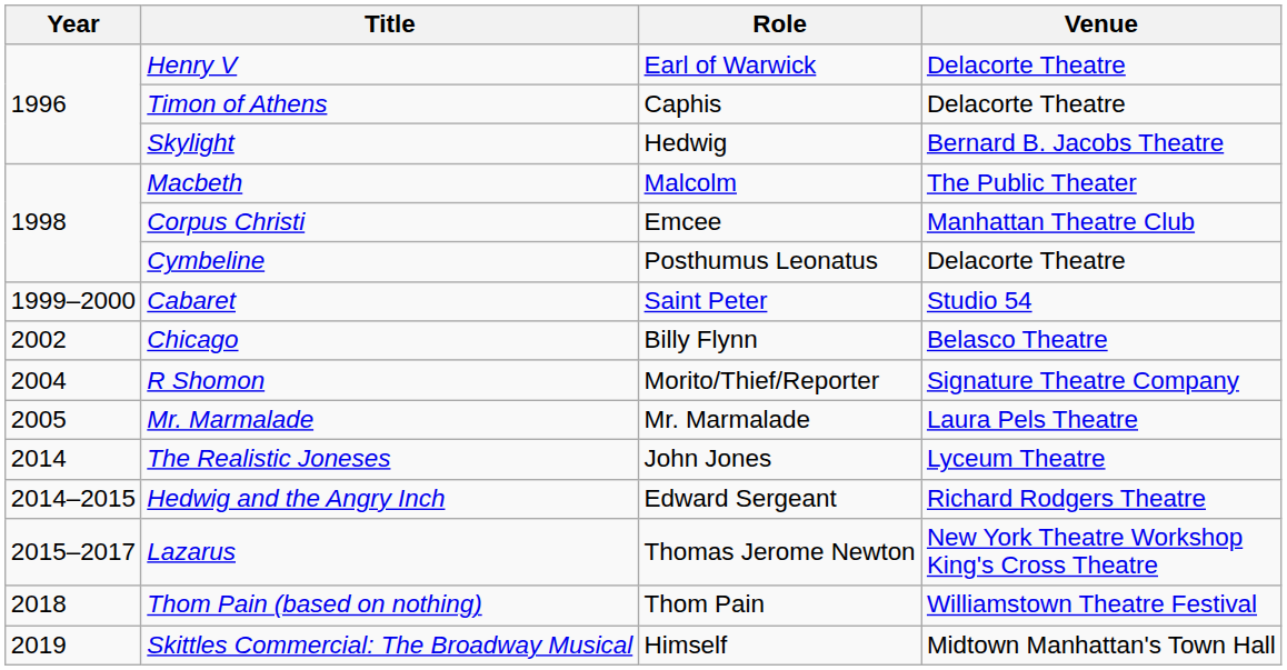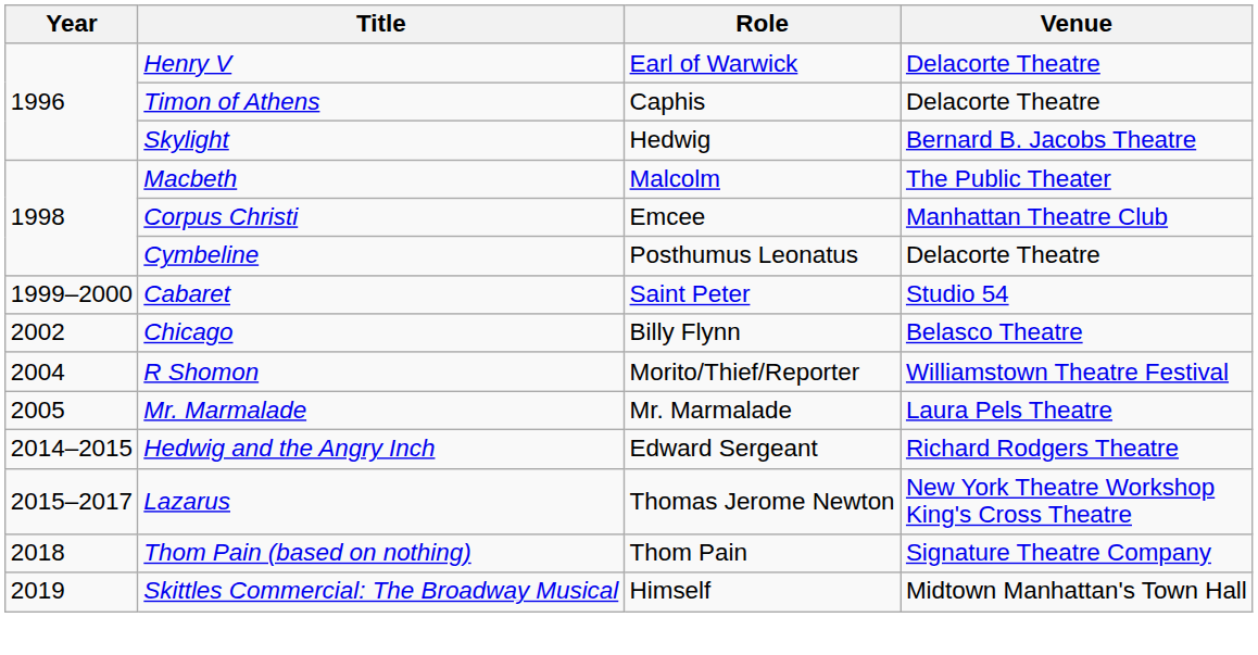R Shomon | Venue: Signature Theatre Company -> Williamstown Theatre Festival
- row: 2014 | The Realistic Joneses | John Jones | Lyceum Theatre
Thom Pain (based on nothing) | Venue: Williamstown Theatre Festival -> Signature Theatre Company
